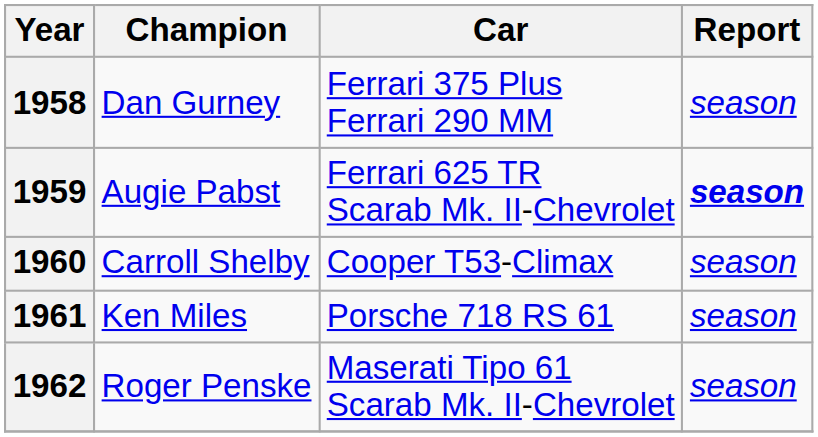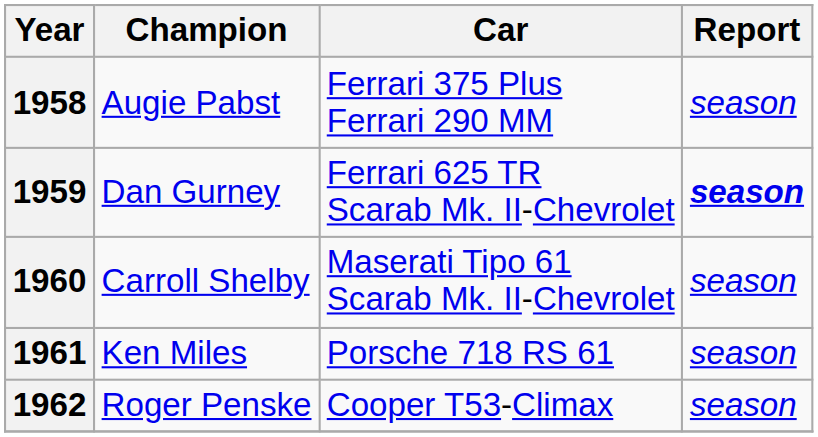1958 | Champion: Dan Gurney -> Augie Pabst
1959 | Champion: Augie Pabst -> Dan Gurney
1960 | Car: Cooper T53-Climax -> Maserati Tipo 61 Scarab Mk. II-Chevrolet
1962 | Car: Maserati Tipo 61 Scarab Mk. II-Chevrolet -> Cooper T53-Climax
